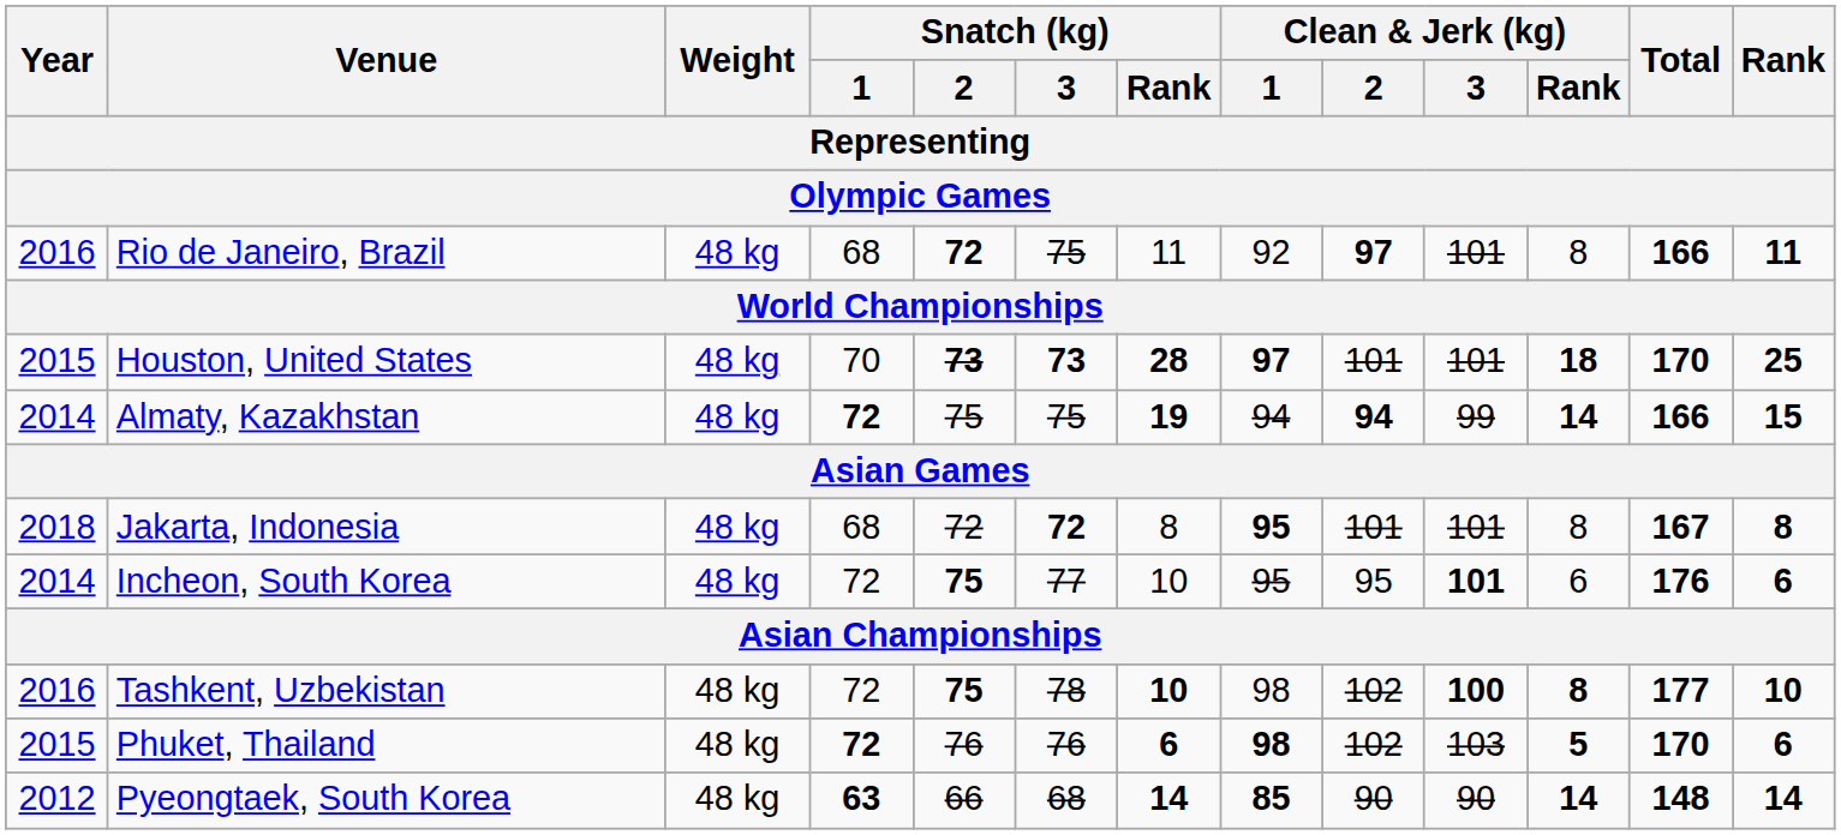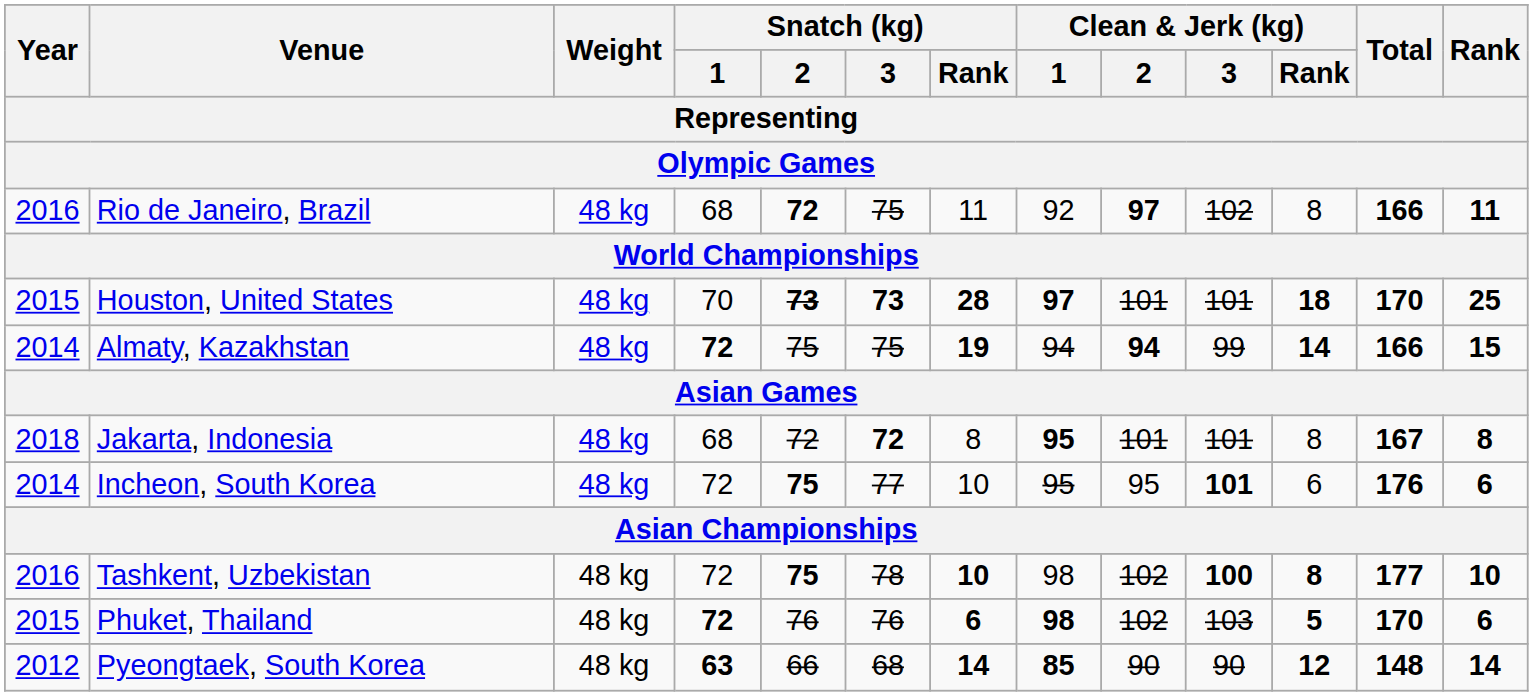Rio de Janeiro, Brazil | Clean & Jerk (kg) / 3: 101 -> 102
Pyeongtaek, South Korea | Clean & Jerk (kg) / Rank: 14 -> 12
